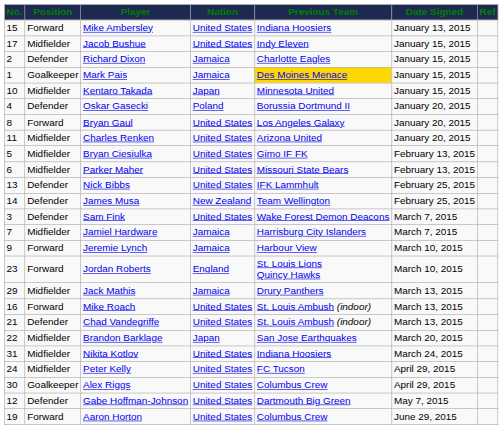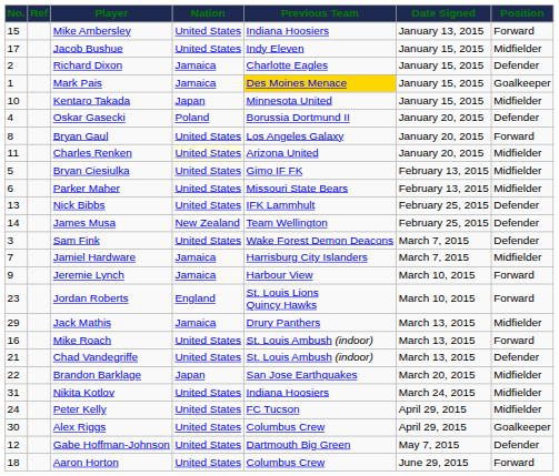columns swapped: Position <-> Ref
Charles Renken | Nation: no background -> lightyellow background
Aaron Horton | No.: 19 -> 18
